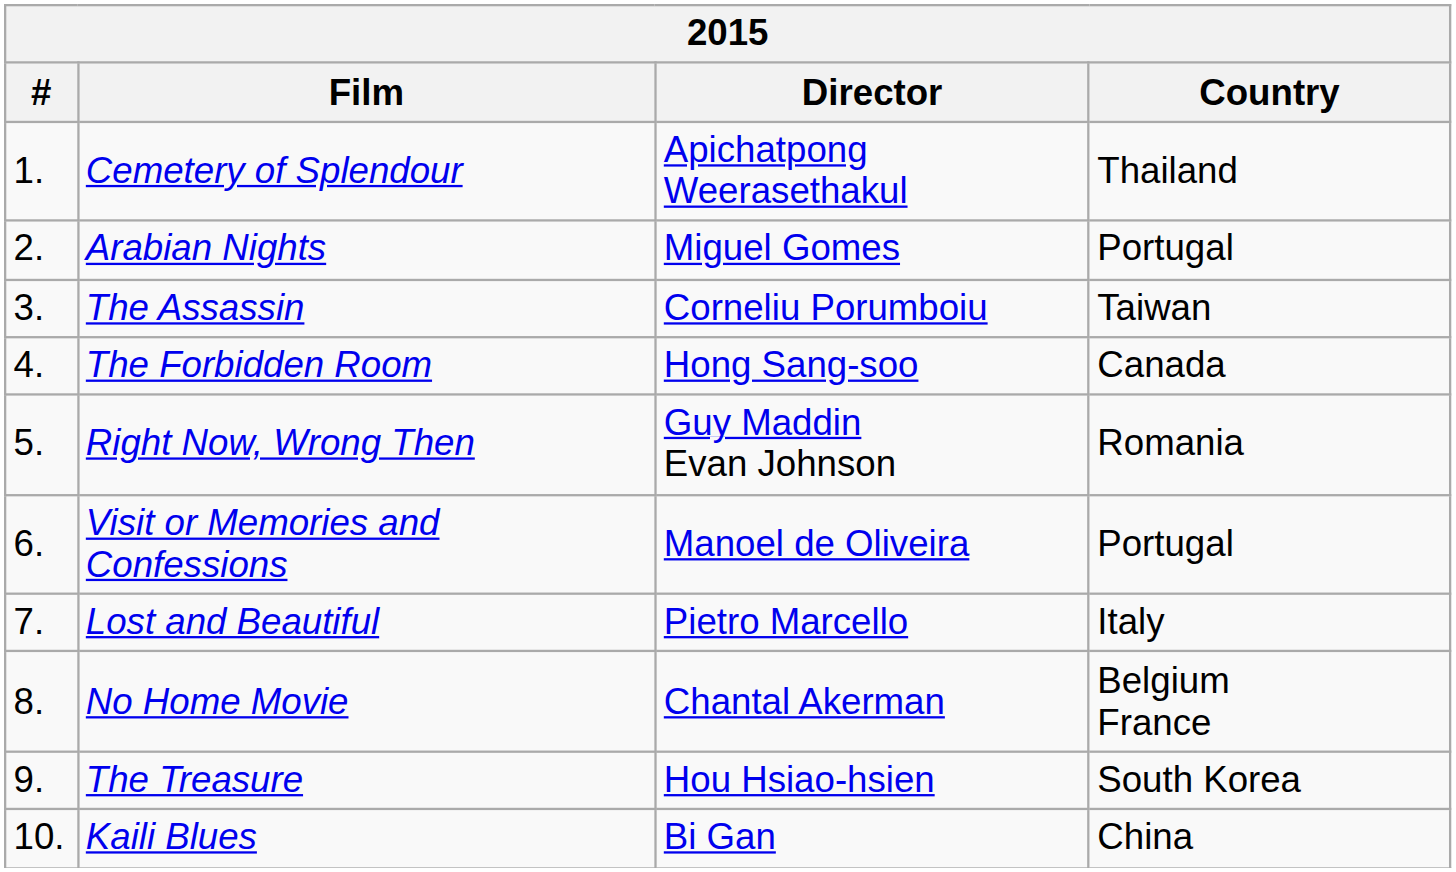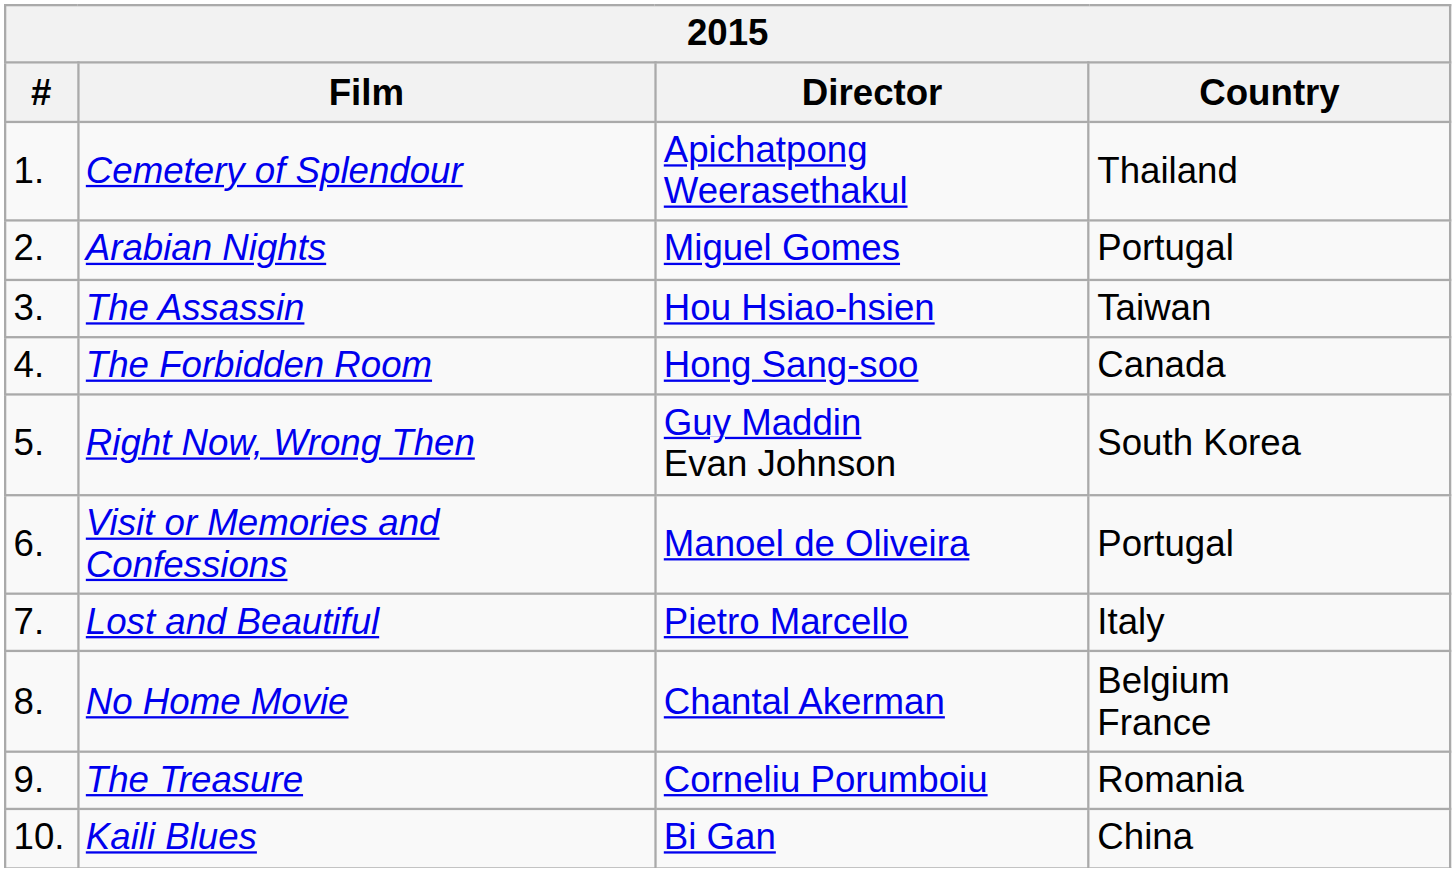The Assassin | Director: Corneliu Porumboiu -> Hou Hsiao-hsien
Right Now, Wrong Then | Country: Romania -> South Korea
The Treasure | Director: Hou Hsiao-hsien -> Corneliu Porumboiu
The Treasure | Country: South Korea -> Romania
